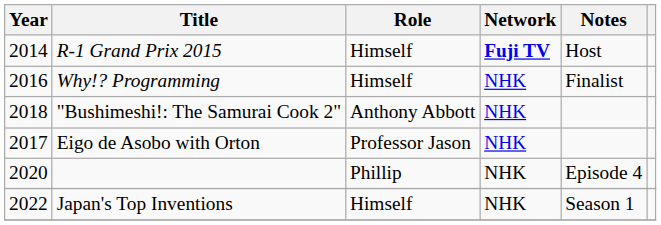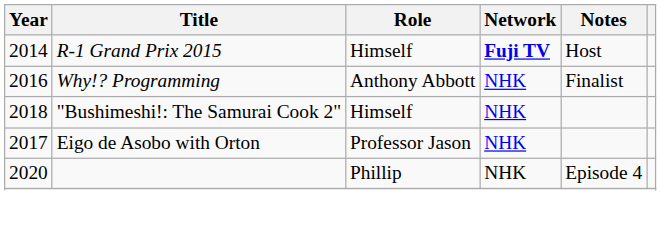Why!? Programming | Role: Himself -> Anthony Abbott
"Bushimeshi!: The Samurai Cook 2" | Role: Anthony Abbott -> Himself
- row: 2022 | Japan's Top Inventions | Himself | NHK | Season 1
